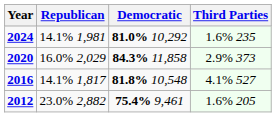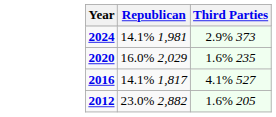- column: Democratic | 81.0% 10,292 | 84.3% 11,858 | 81.8% 10,548 | 75.4% 9,461
2024 | Third Parties: 1.6% 235 -> 2.9% 373
2020 | Third Parties: 2.9% 373 -> 1.6% 235
